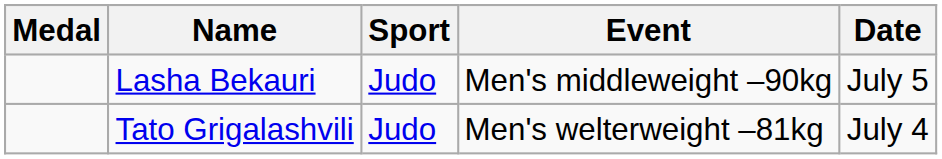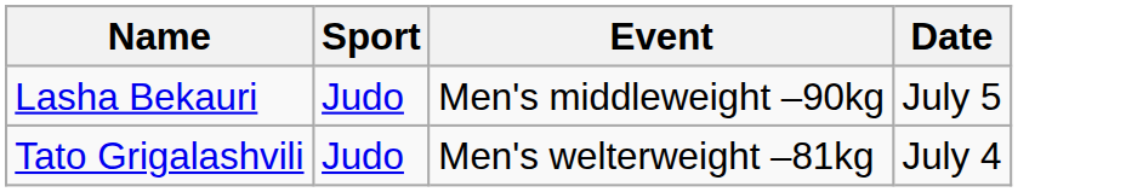- column: Medal
